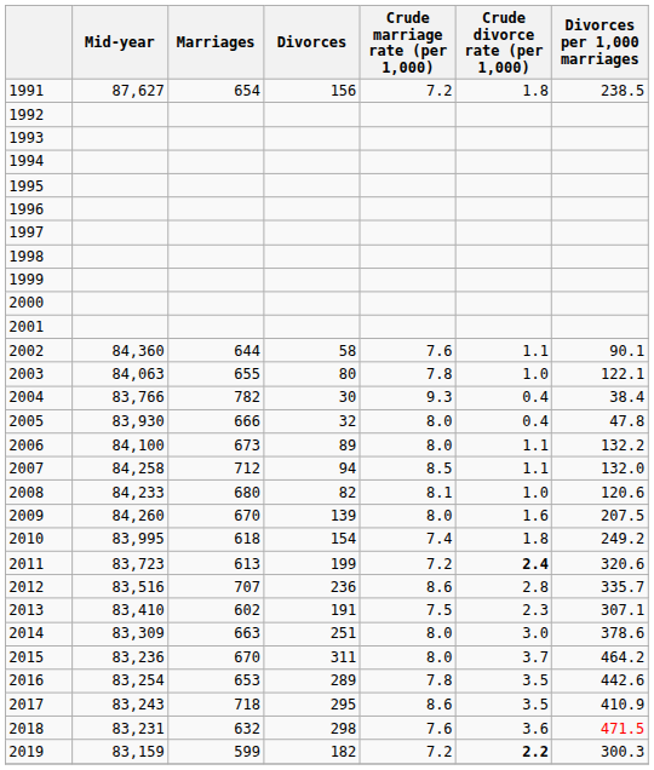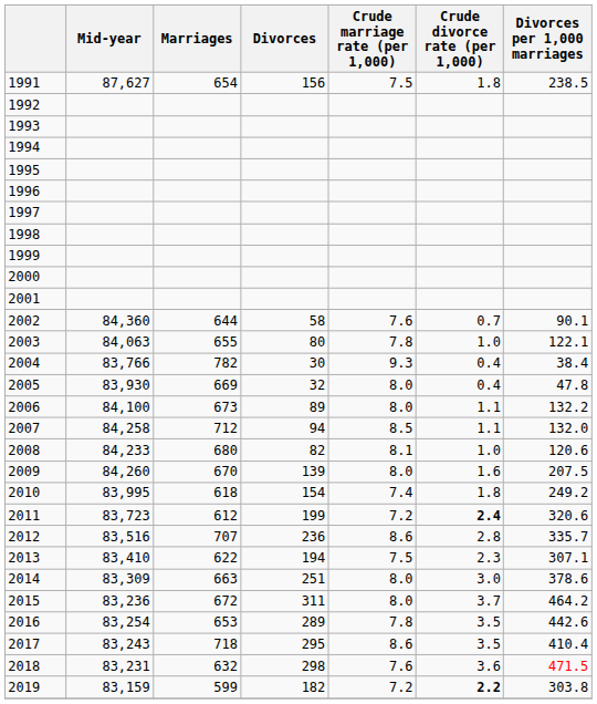1991 | Crude marriage rate (per 1,000): 7.2 -> 7.5
2002 | Crude divorce rate (per 1,000): 1.1 -> 0.7
2005 | Marriages: 666 -> 669
2011 | Marriages: 613 -> 612
2013 | Marriages: 602 -> 622
2013 | Divorces: 191 -> 194
2015 | Marriages: 670 -> 672
2017 | Divorces per 1,000 marriages: 410.9 -> 410.4
2019 | Divorces per 1,000 marriages: 300.3 -> 303.8
